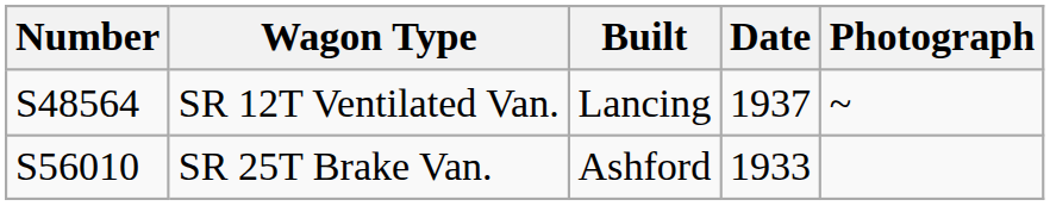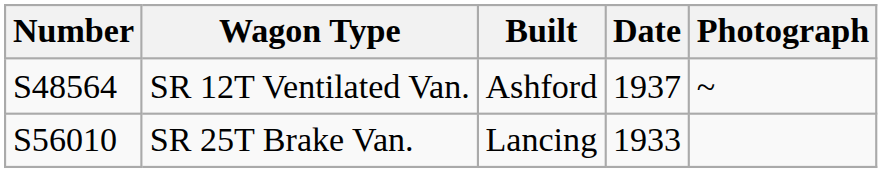SR 12T Ventilated Van. | Built: Lancing -> Ashford
SR 25T Brake Van. | Built: Ashford -> Lancing
